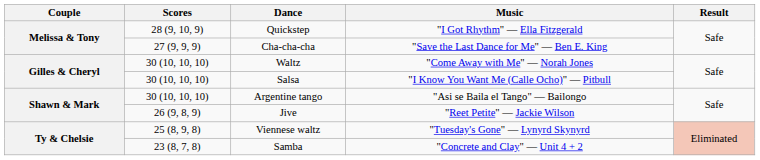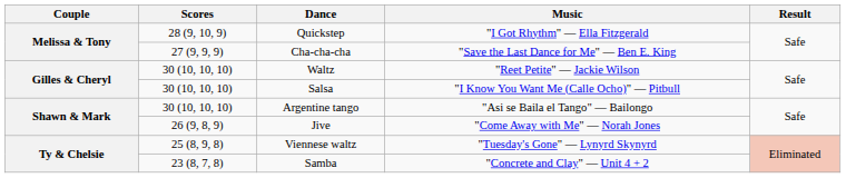Waltz | Music: "Come Away with Me" — Norah Jones -> "Reet Petite" — Jackie Wilson
Jive | Music: "Reet Petite" — Jackie Wilson -> "Come Away with Me" — Norah Jones
